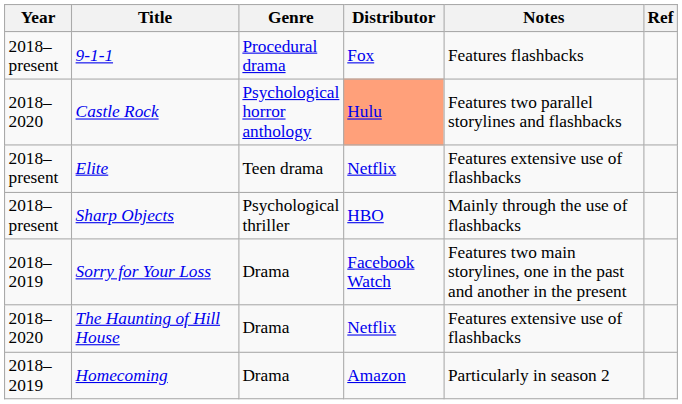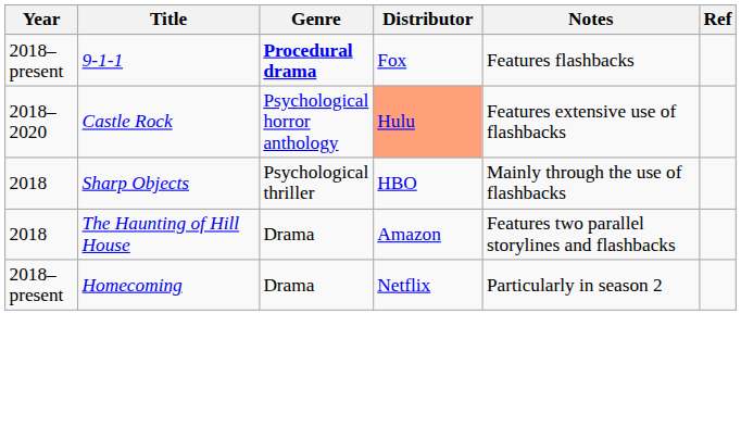9-1-1 | Genre: normal -> bold
Castle Rock | Notes: Features two parallel storylines and flashbacks -> Features extensive use of flashbacks
- row: 2018–present | Elite | Teen drama | Netflix | Features extensive use of flashbacks
Sharp Objects | Year: 2018–present -> 2018
- row: 2018–2019 | Sorry for Your Loss | Drama | Facebook Watch | Features two main storylines, one in the past and another in the present
The Haunting of Hill House | Year: 2018–2020 -> 2018
The Haunting of Hill House | Distributor: Netflix -> Amazon
The Haunting of Hill House | Notes: Features extensive use of flashbacks -> Features two parallel storylines and flashbacks
Homecoming | Year: 2018–2019 -> 2018–present
Homecoming | Distributor: Amazon -> Netflix
